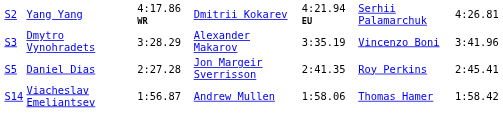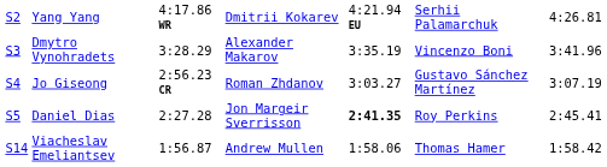+ row: S4 | Jo Giseong | 2:56.23 CR | Roman Zhdanov | 3:03.27 | Gustavo Sánchez Martínez | 3:07.19
Daniel Dias | column 5: normal -> bold
